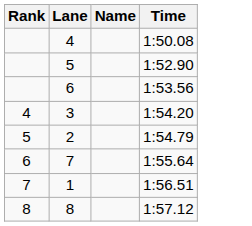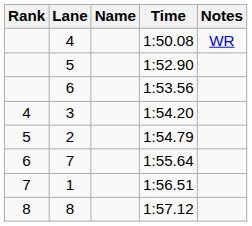+ column: Notes | WR
